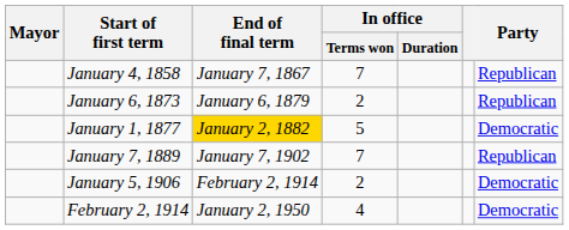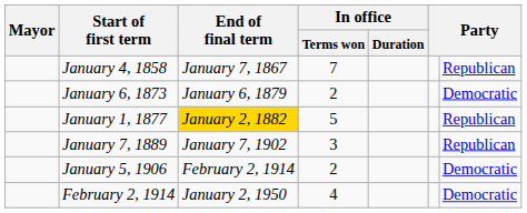January 6, 1873 | Party: Republican -> Democratic
January 1, 1877 | Party: Democratic -> Republican
January 7, 1889 | In office / Terms won: 7 -> 3
